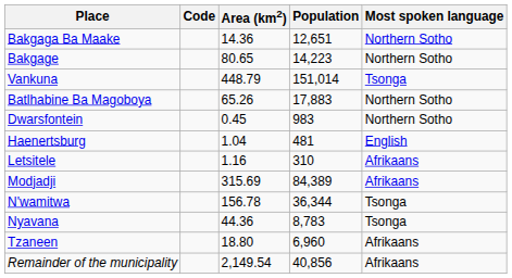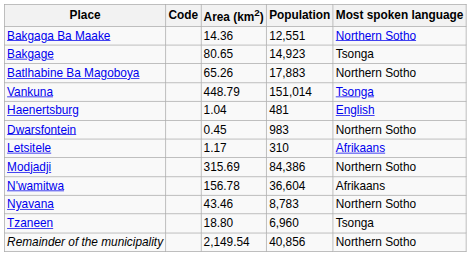Bakgaga Ba Maake | Population: 12,651 -> 12,551
Bakgage | Population: 14,223 -> 14,923
Bakgage | Most spoken language: Northern Sotho -> Tsonga
rows swapped: Vankuna <-> Batlhabine Ba Magoboya
rows swapped: Dwarsfontein <-> Haenertsburg
Letsitele | Area (km2): 1.16 -> 1.17
Modjadji | Population: 84,389 -> 84,386
Modjadji | Most spoken language: Afrikaans -> Northern Sotho
N'wamitwa | Population: 36,344 -> 36,604
N'wamitwa | Most spoken language: Tsonga -> Afrikaans
Nyavana | Area (km2): 44.36 -> 43.46
Nyavana | Most spoken language: Tsonga -> Northern Sotho
Tzaneen | Most spoken language: Afrikaans -> Tsonga
Remainder of the municipality | Most spoken language: Afrikaans -> Northern Sotho
